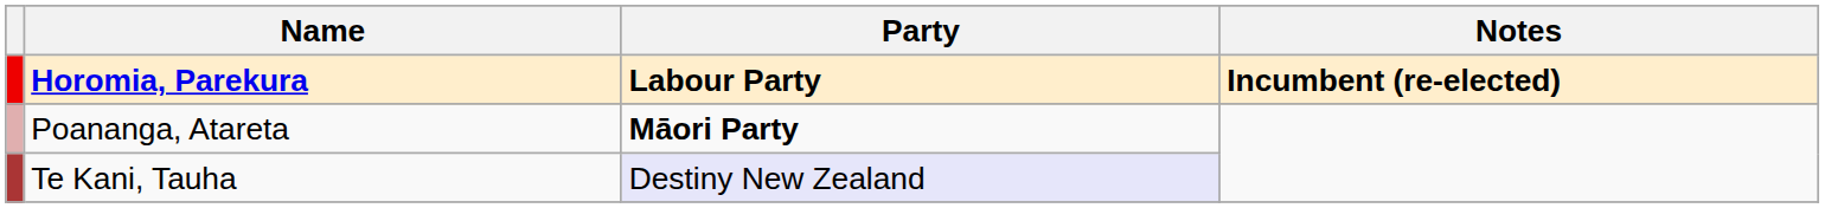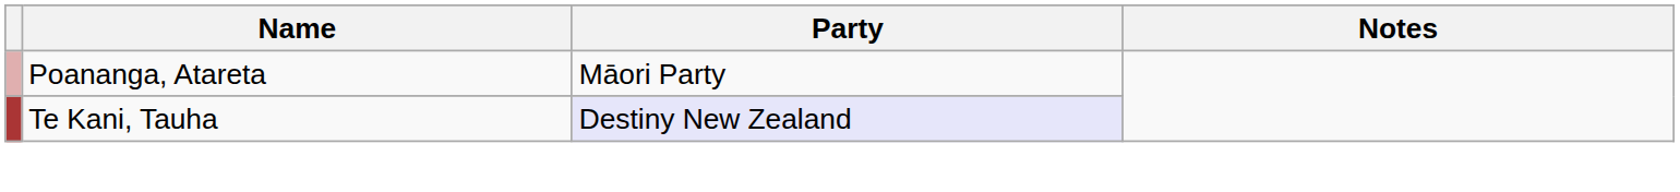- row: Horomia, Parekura | Labour Party | Incumbent (re-elected)
Poananga, Atareta | Party: bold -> normal
